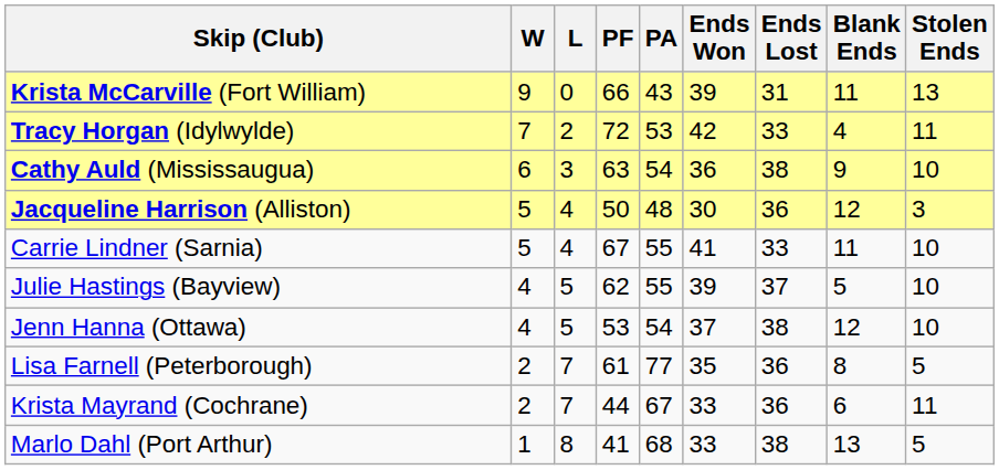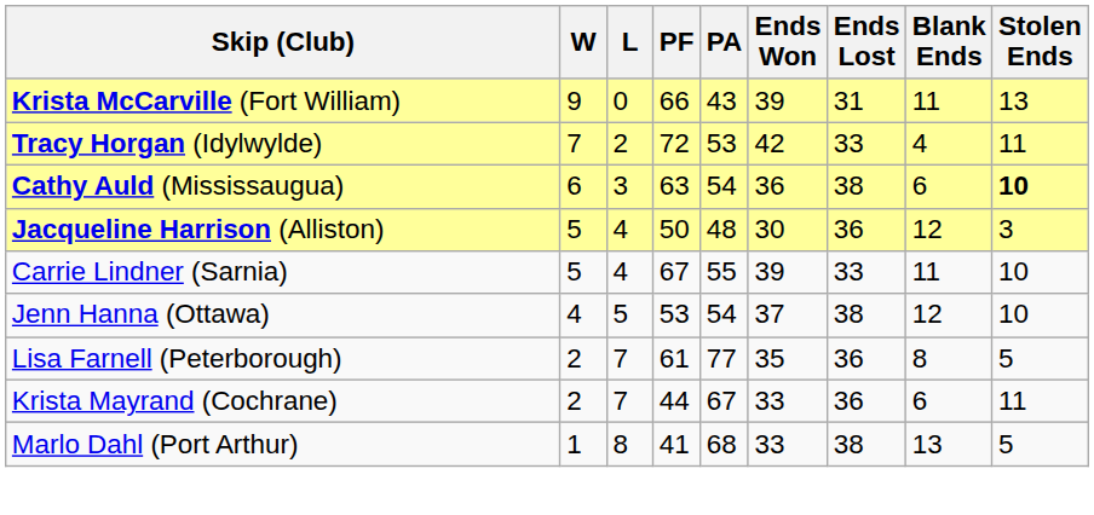Cathy Auld (Mississaugua) | Blank Ends: 9 -> 6
Cathy Auld (Mississaugua) | Stolen Ends: normal -> bold
Carrie Lindner (Sarnia) | Ends Won: 41 -> 39
- row: Julie Hastings (Bayview) | 4 | 5 | 62 | 55 | 39 | 37 | 5 | 10
